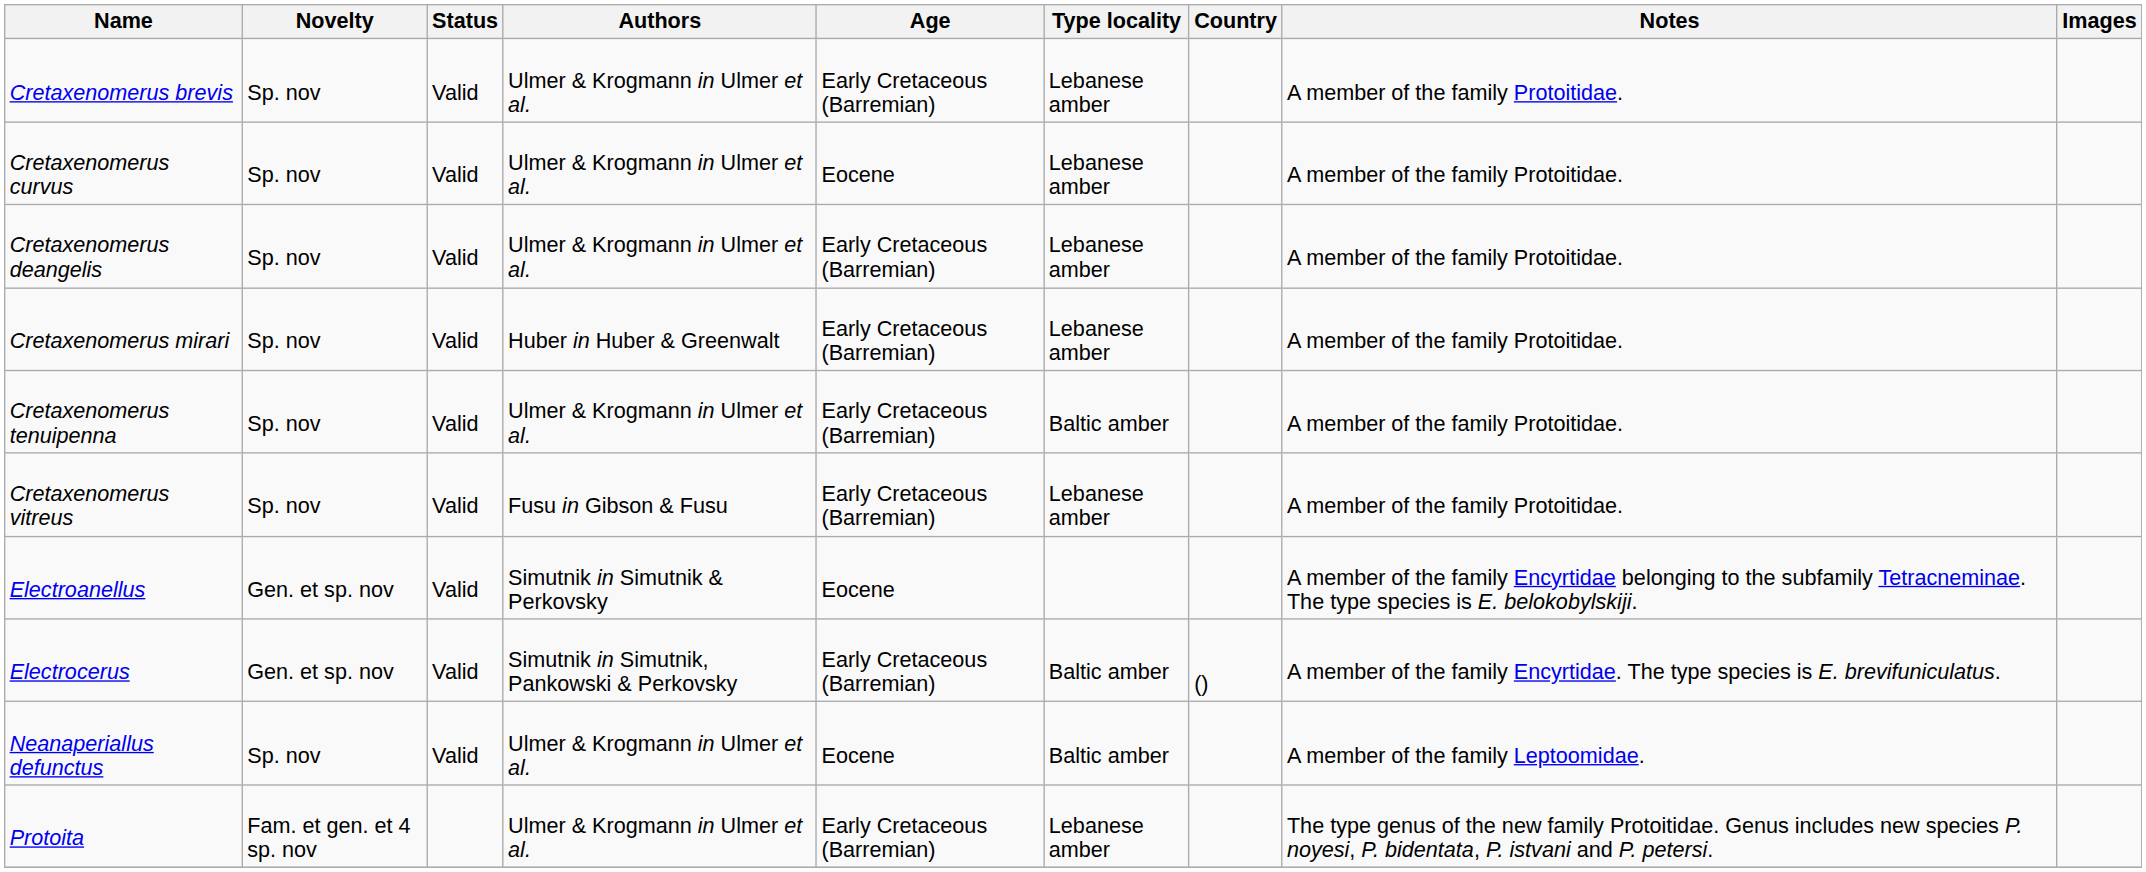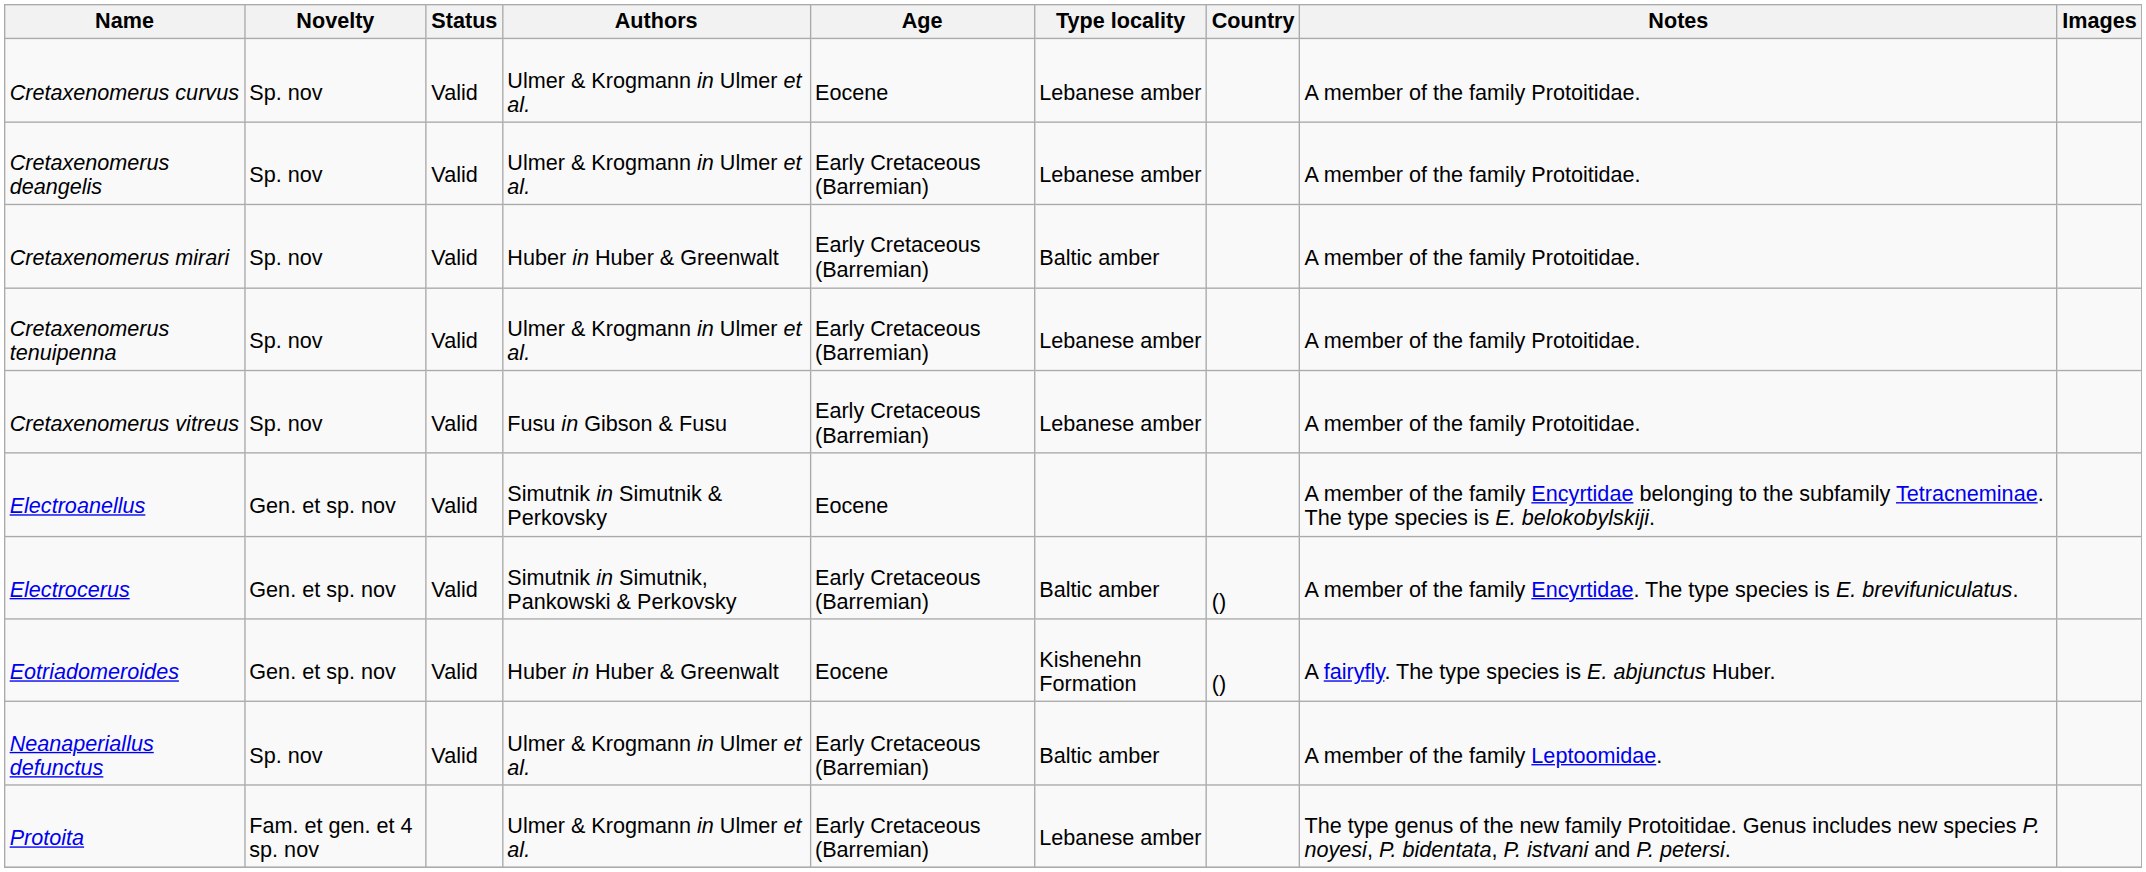- row: Cretaxenomerus brevis | Sp. nov | Valid | Ulmer & Krogmann in Ulmer et al. | Early Cretaceous (Barremian) | Lebanese amber | A member of the family Protoitidae.
Cretaxenomerus mirari | Type locality: Lebanese amber -> Baltic amber
Cretaxenomerus tenuipenna | Type locality: Baltic amber -> Lebanese amber
+ row: Eotriadomeroides | Gen. et sp. nov | Valid | Huber in Huber & Greenwalt | Eocene | Kishenehn Formation | () | A fairyfly. The type species is E. abjunctus Huber.
Neanaperiallus defunctus | Age: Eocene -> Early Cretaceous (Barremian)
